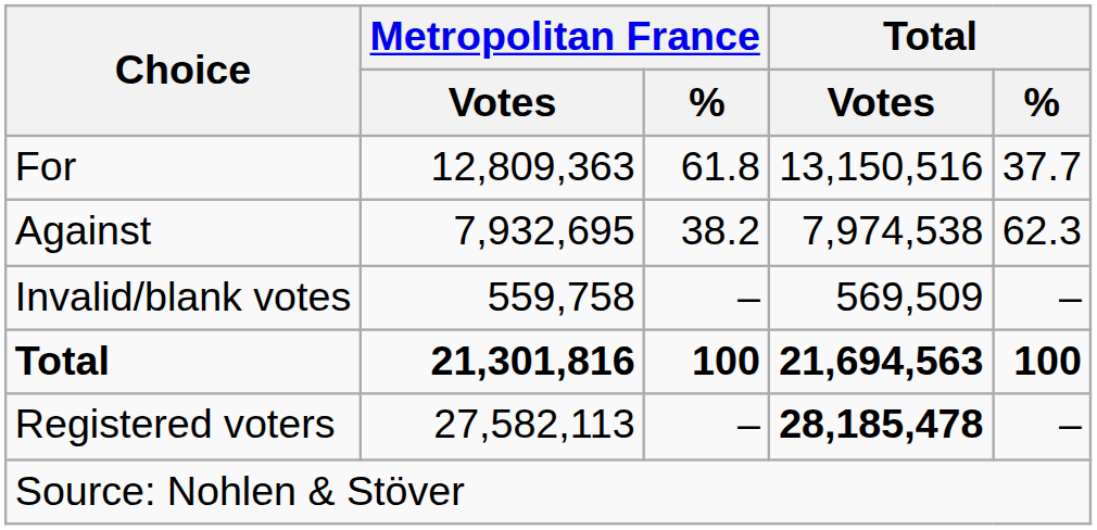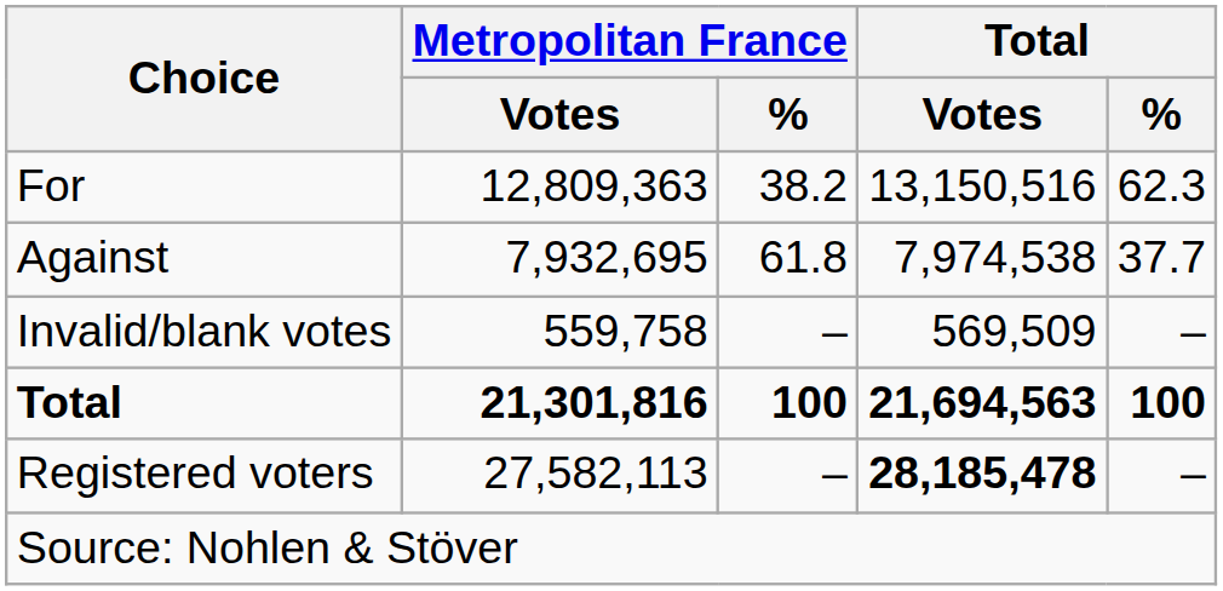For | Metropolitan France / %: 61.8 -> 38.2
For | Total / %: 37.7 -> 62.3
Against | Metropolitan France / %: 38.2 -> 61.8
Against | Total / %: 62.3 -> 37.7
